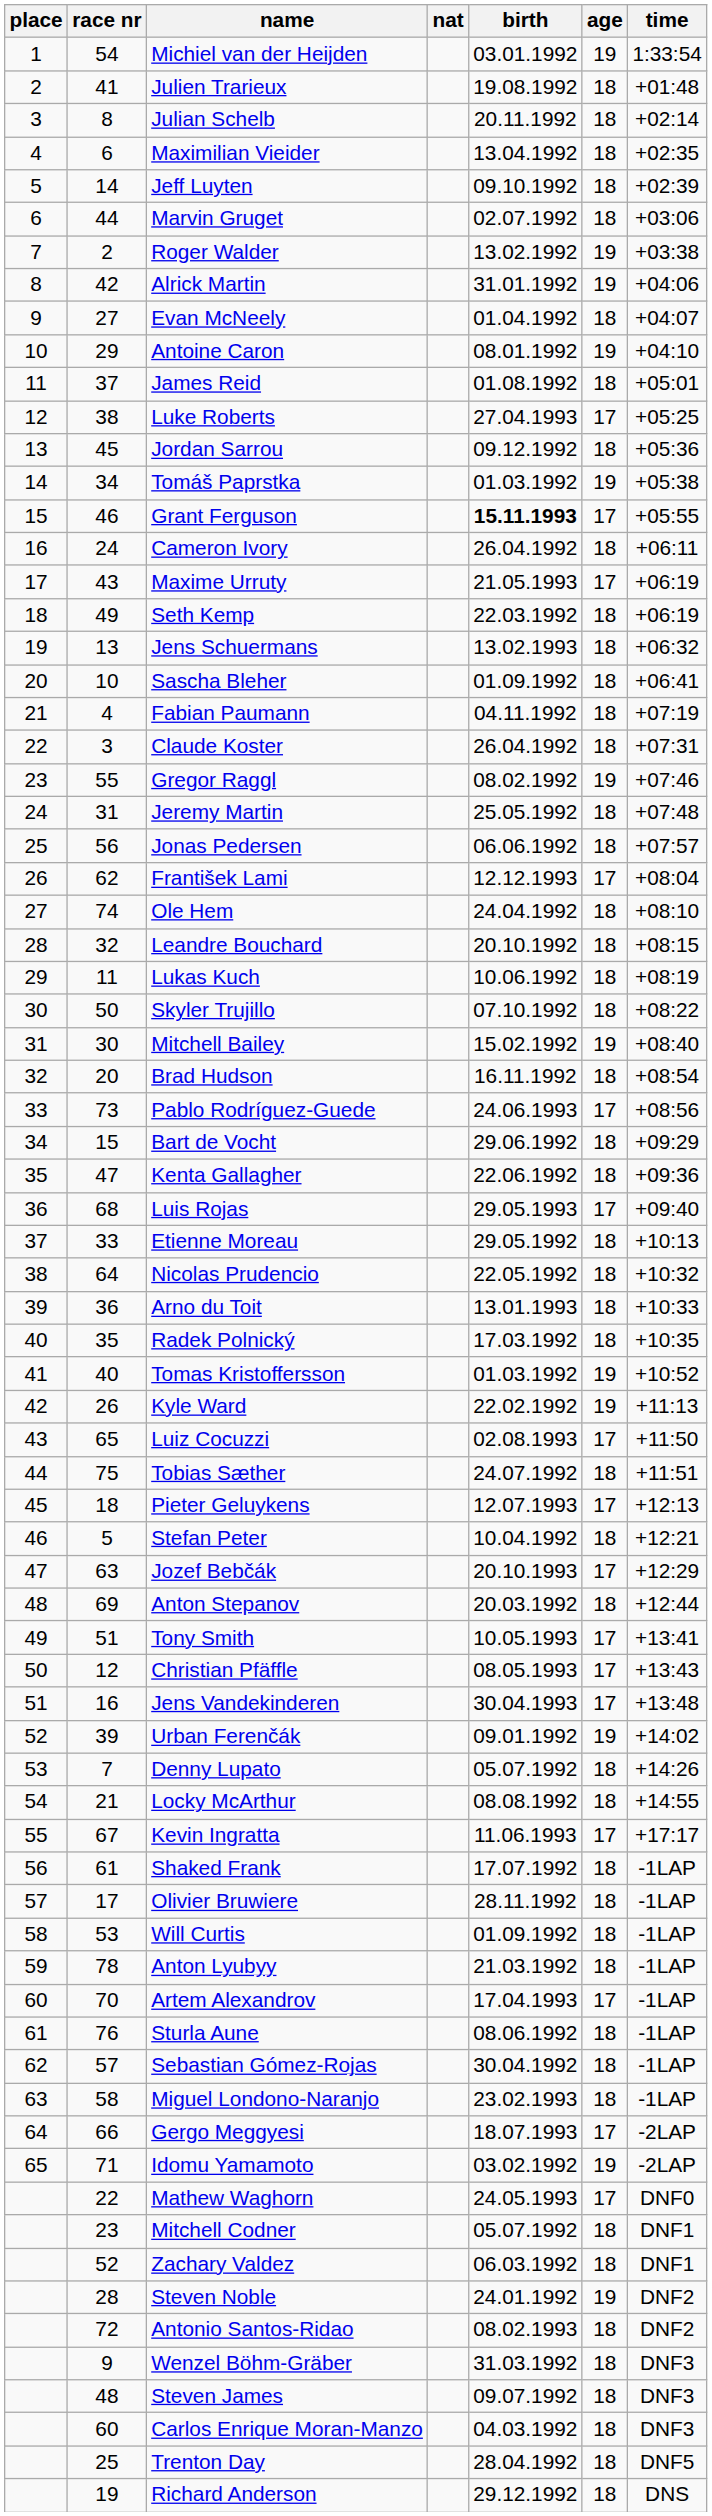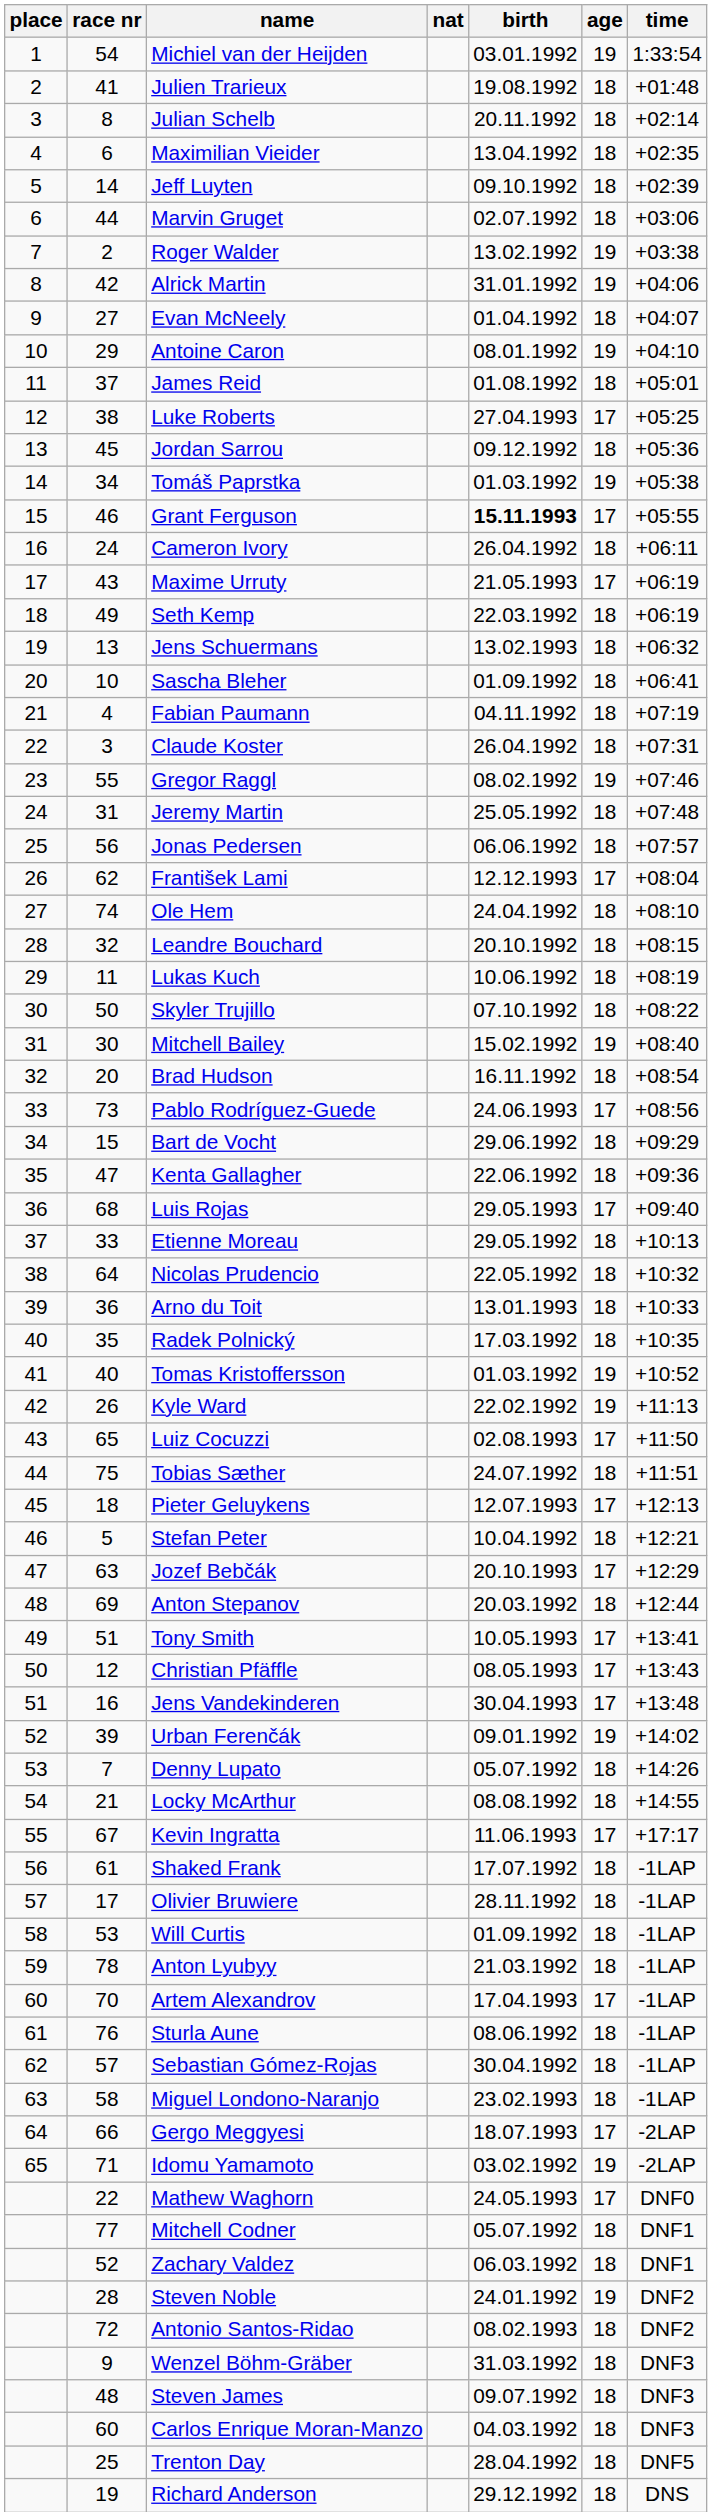Mitchell Codner | race nr: 23 -> 77
